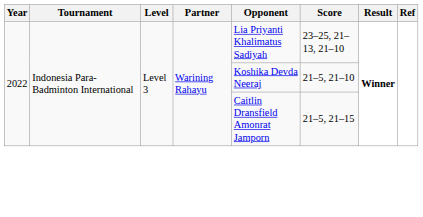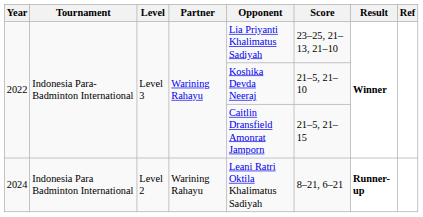+ row: 2024 | Indonesia Para Badminton International | Level 2 | Warining Rahayu | Leani Ratri Oktila Khalimatus Sadiyah | 8–21, 6–21 | Runner-up
